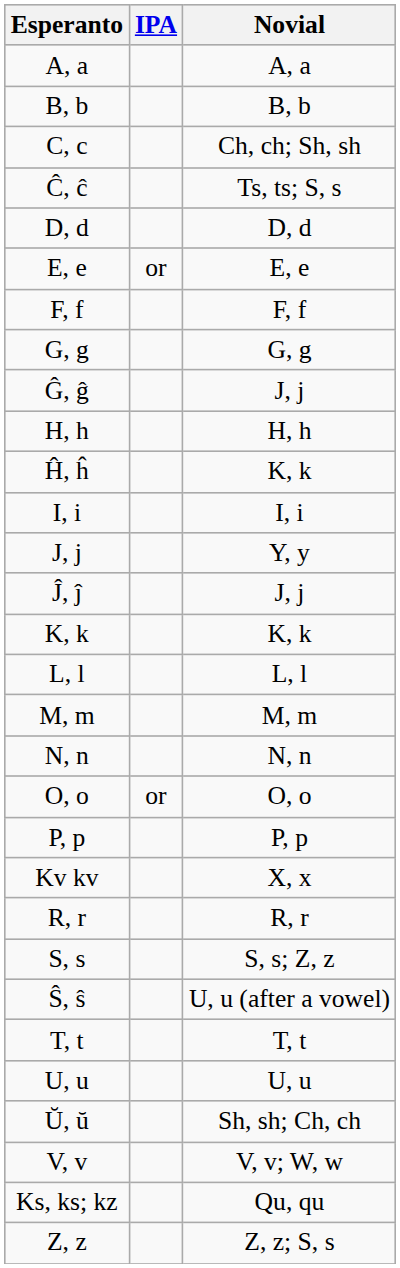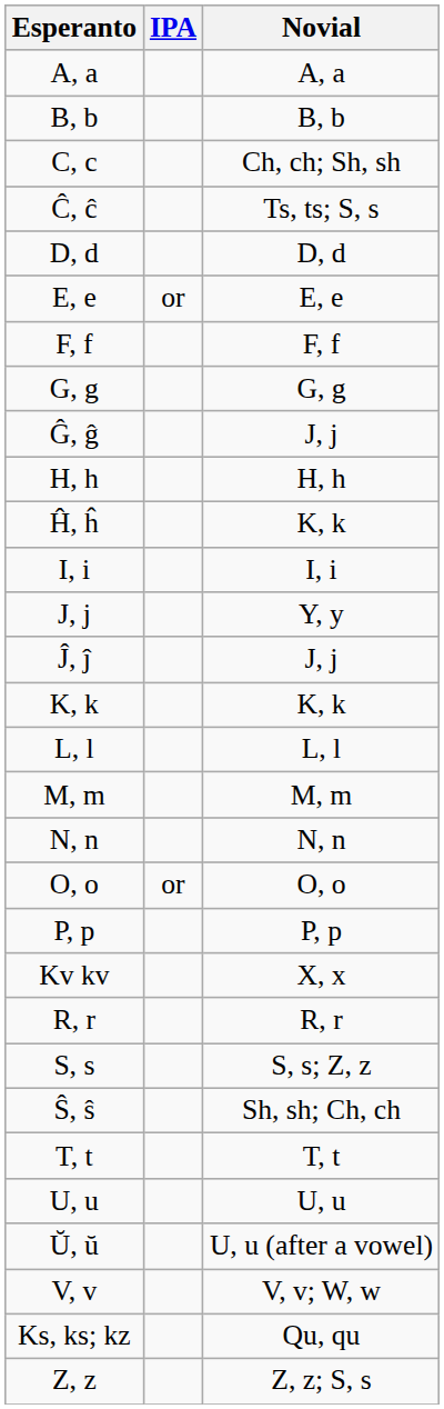Ŝ, ŝ | Novial: U, u (after a vowel) -> Sh, sh; Ch, ch
Ŭ, ŭ | Novial: Sh, sh; Ch, ch -> U, u (after a vowel)
